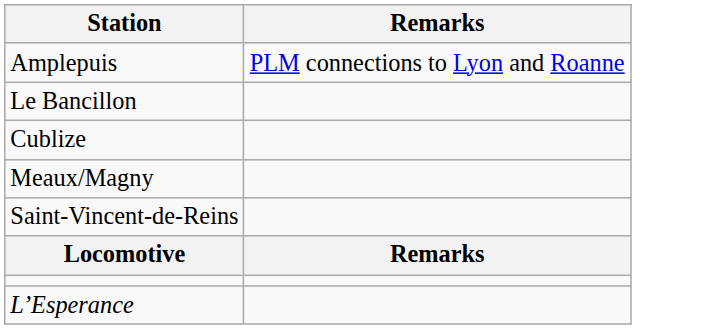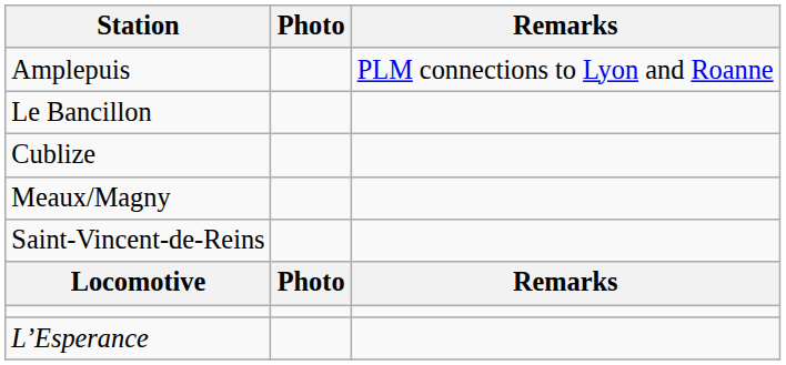+ column: Photo | Photo
